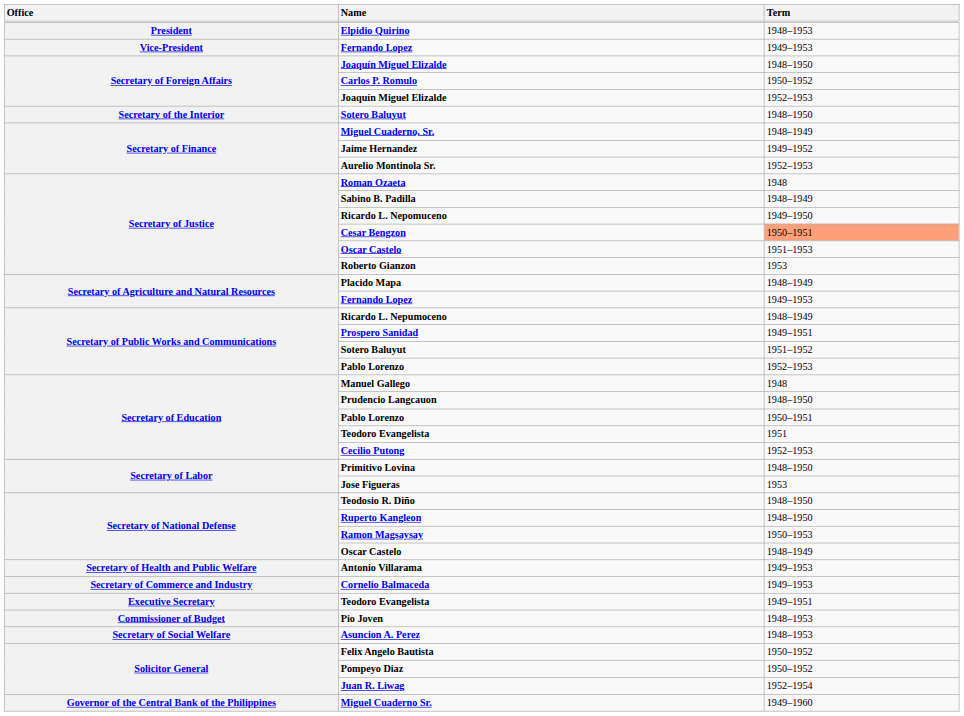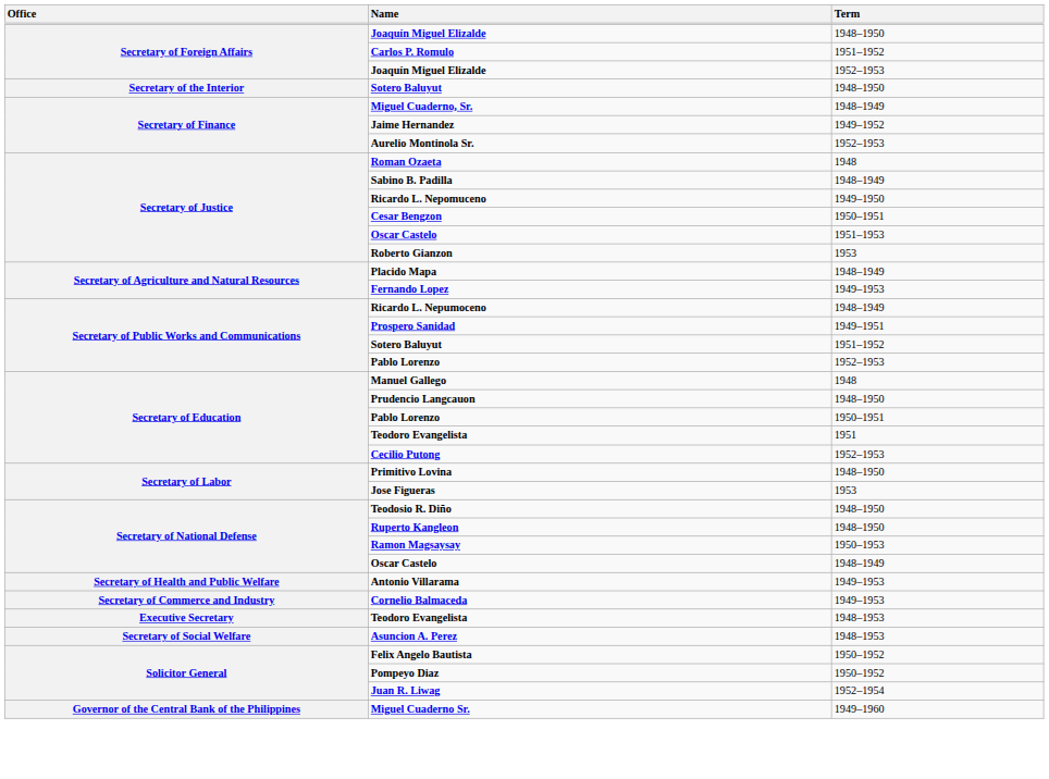- row: President | Elpidio Quirino | 1948–1953
- row: Vice-President | Fernando Lopez | 1949–1953
Carlos P. Romulo | Term: 1950–1952 -> 1951–1952
Cesar Bengzon | Term: lightsalmon background -> no background
Executive Secretary / Teodoro Evangelista | Term: 1949–1951 -> 1948–1953
- row: Commissioner of Budget | Pio Joven | 1948–1953
